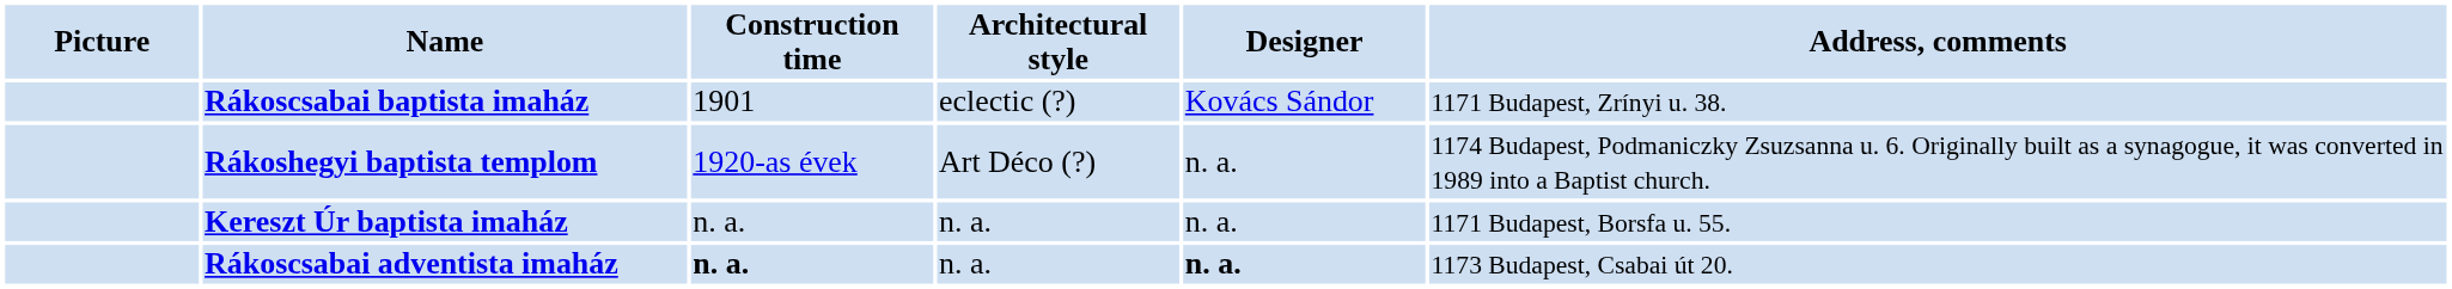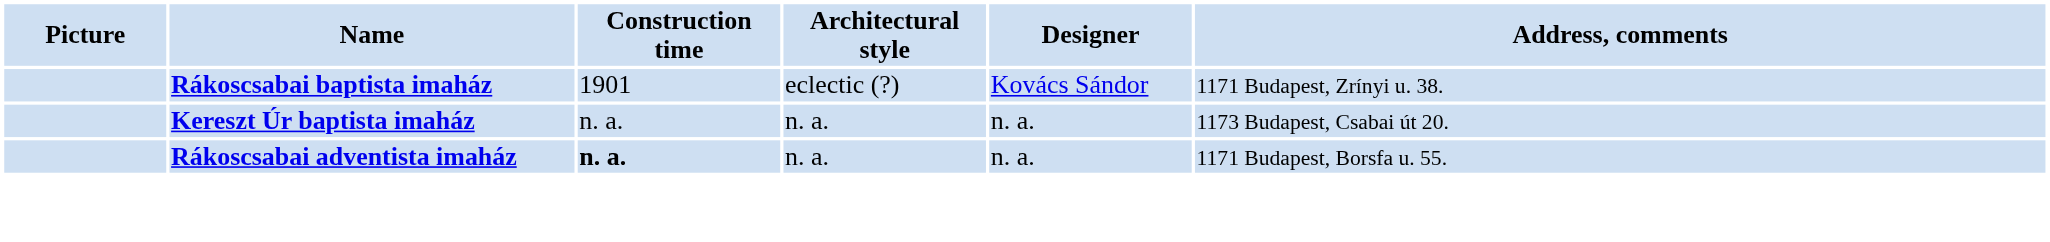- row: Rákoshegyi baptista templom | 1920-as évek | Art Déco (?) | n. a. | 1174 Budapest, Podmaniczky Zsuzsanna u. 6. Originally built as a synagogue, it was converted in 1989 into a Baptist church.
Kereszt Úr baptista imaház | Address, comments: 1171 Budapest, Borsfa u. 55. -> 1173 Budapest, Csabai út 20.
Rákoscsabai adventista imaház | Designer: bold -> normal
Rákoscsabai adventista imaház | Address, comments: 1173 Budapest, Csabai út 20. -> 1171 Budapest, Borsfa u. 55.
